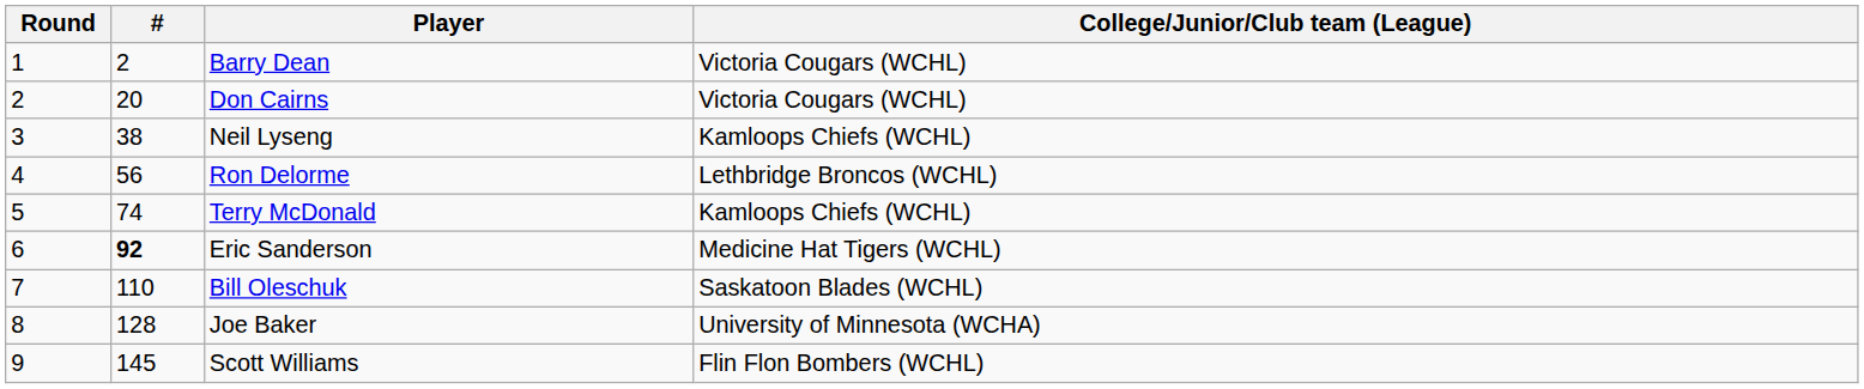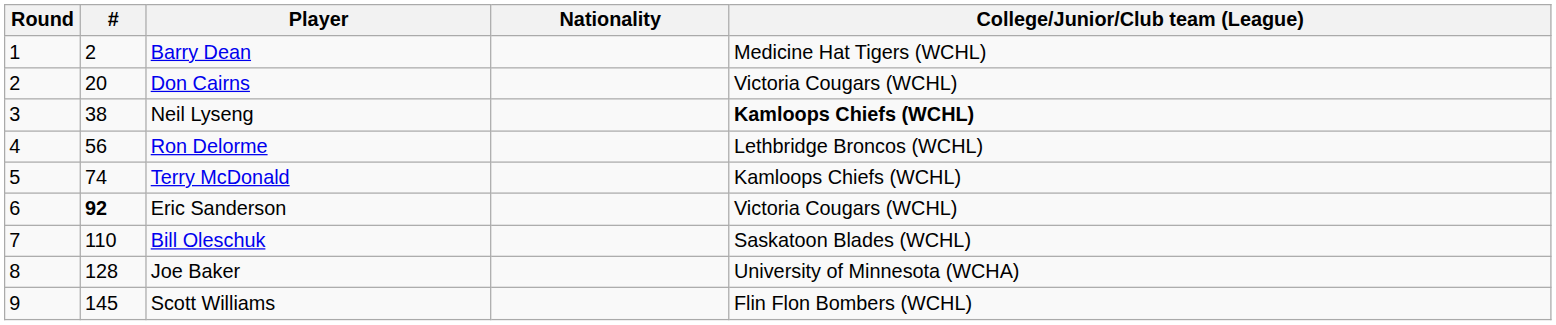+ column: Nationality
Barry Dean | College/Junior/Club team (League): Victoria Cougars (WCHL) -> Medicine Hat Tigers (WCHL)
Neil Lyseng | College/Junior/Club team (League): normal -> bold
Eric Sanderson | College/Junior/Club team (League): Medicine Hat Tigers (WCHL) -> Victoria Cougars (WCHL)
